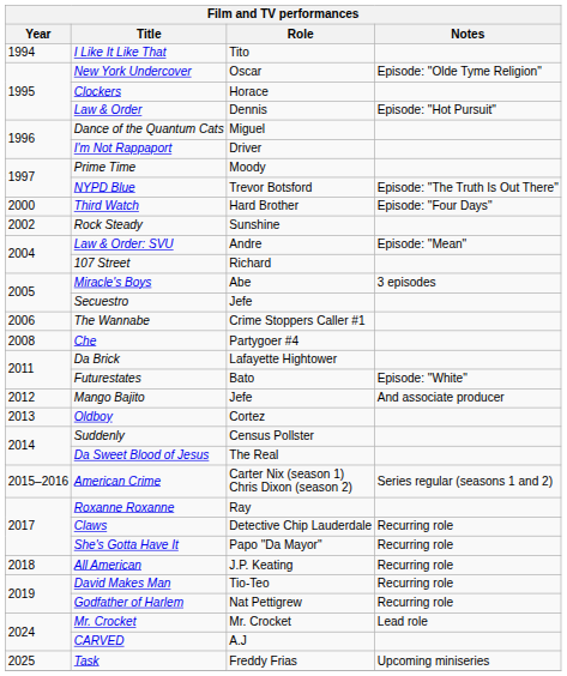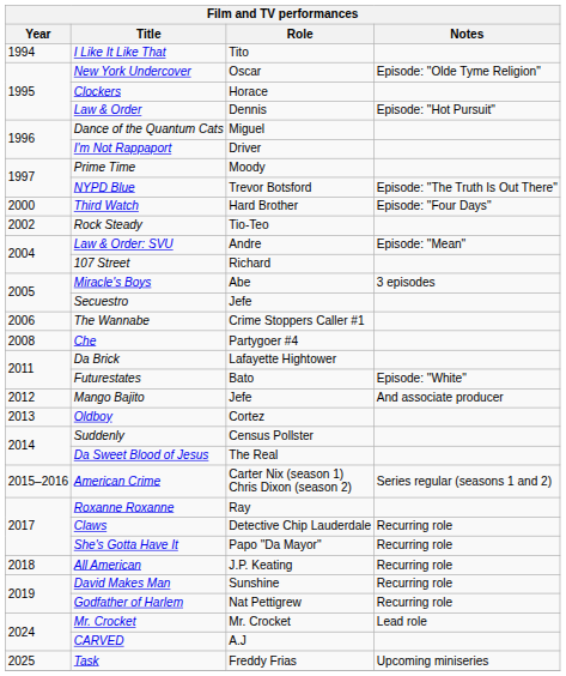Rock Steady | Role: Sunshine -> Tio-Teo
David Makes Man | Role: Tio-Teo -> Sunshine
